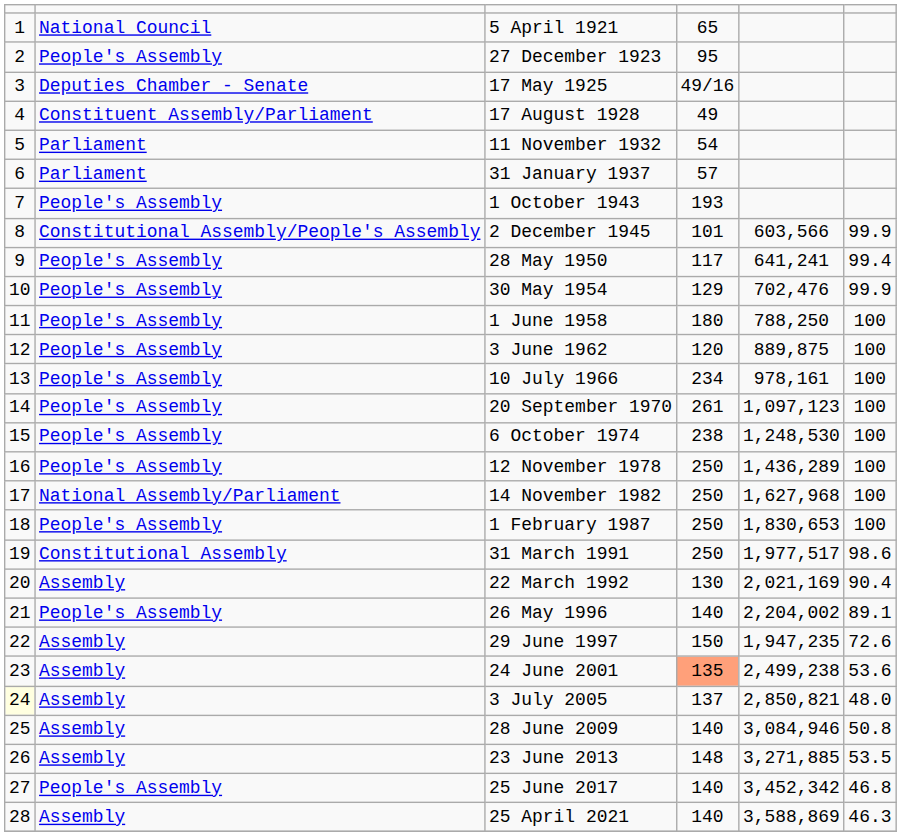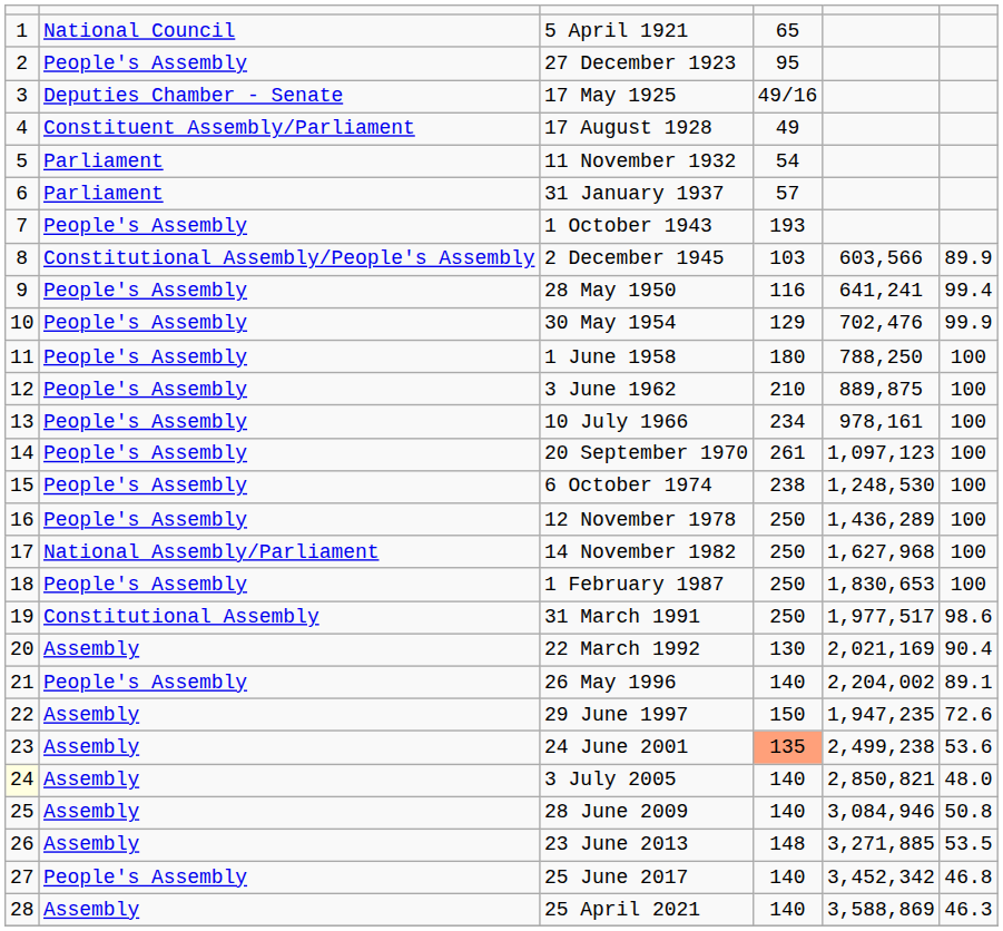2 December 1945 | column 4: 101 -> 103
2 December 1945 | column 6: 99.9 -> 89.9
28 May 1950 | column 4: 117 -> 116
3 June 1962 | column 4: 120 -> 210
3 July 2005 | column 4: 137 -> 140
